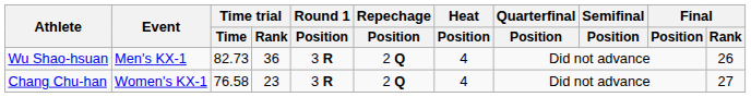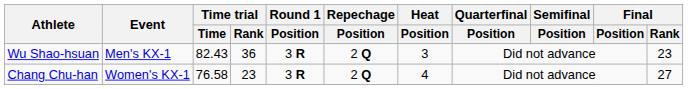Wu Shao-hsuan | Time trial / Time: 82.73 -> 82.43
Wu Shao-hsuan | Heat / Position: 4 -> 3
Wu Shao-hsuan | Final / Rank: 26 -> 23
